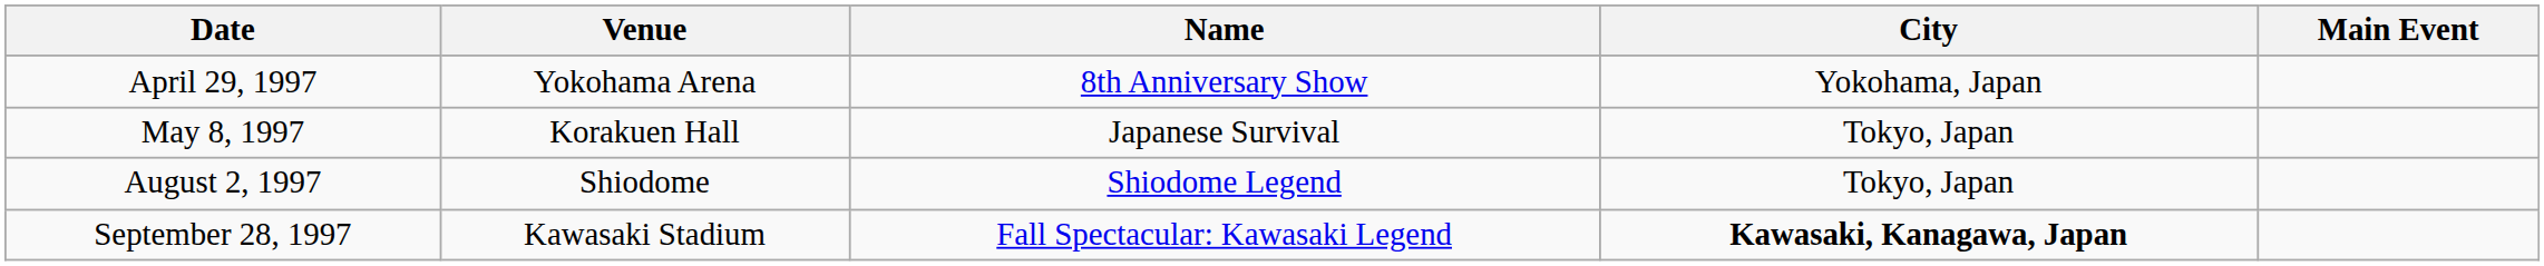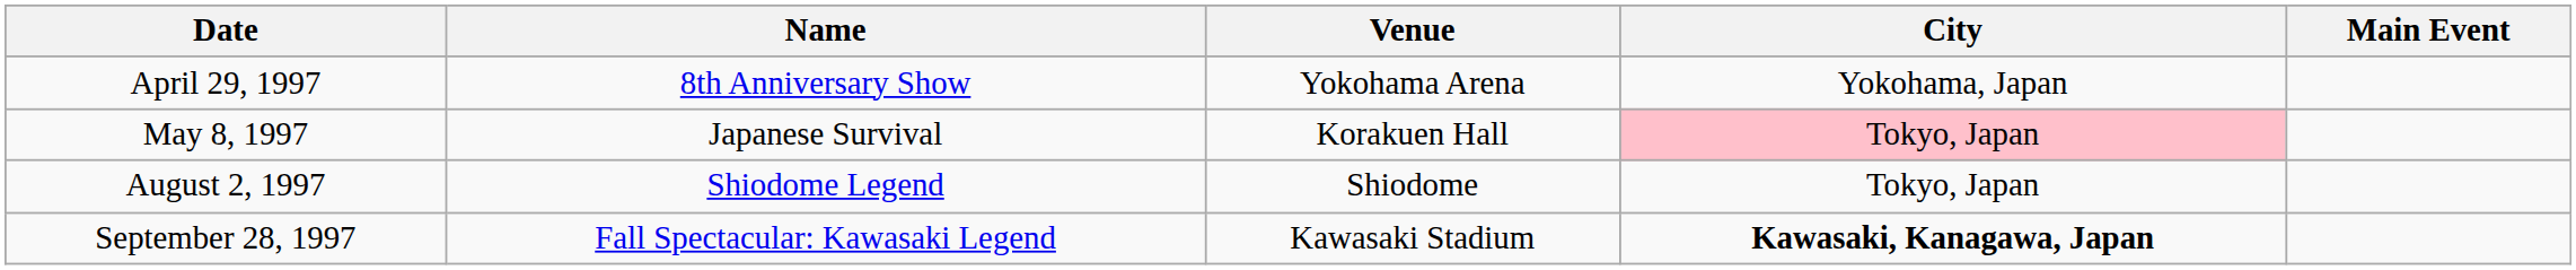columns swapped: Name <-> Venue
May 8, 1997 | City: no background -> pink background
